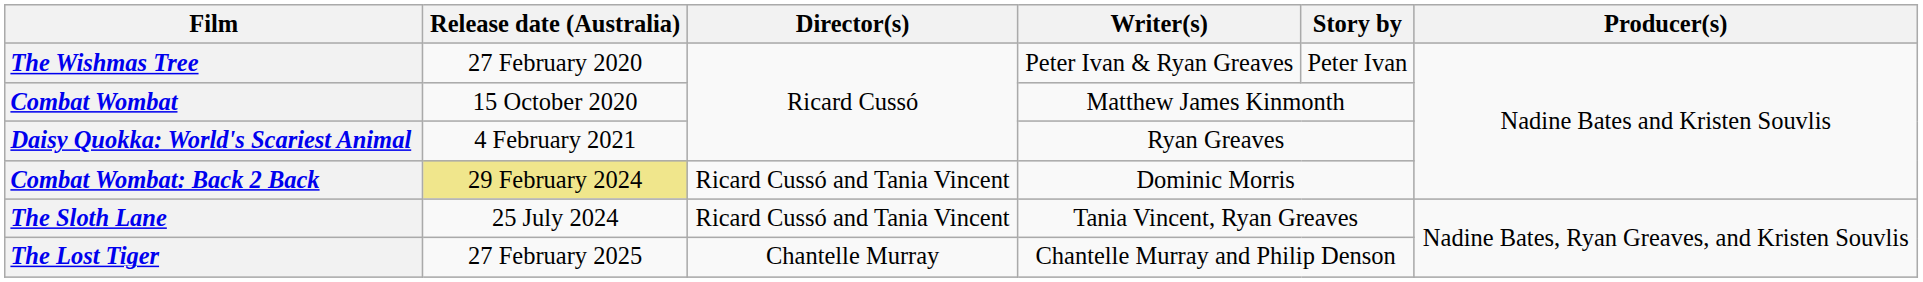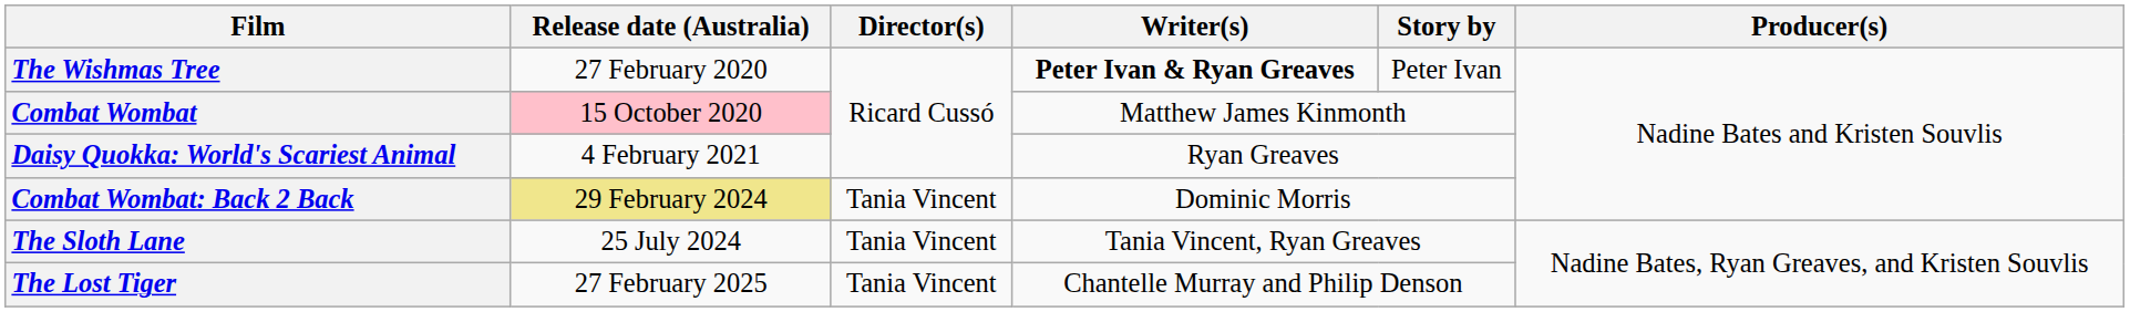The Wishmas Tree | Writer(s): normal -> bold
Combat Wombat | Release date (Australia): no background -> pink background
Combat Wombat: Back 2 Back | Director(s): Ricard Cussó and Tania Vincent -> Tania Vincent
The Sloth Lane | Director(s): Ricard Cussó and Tania Vincent -> Tania Vincent
The Lost Tiger | Director(s): Chantelle Murray -> Tania Vincent
